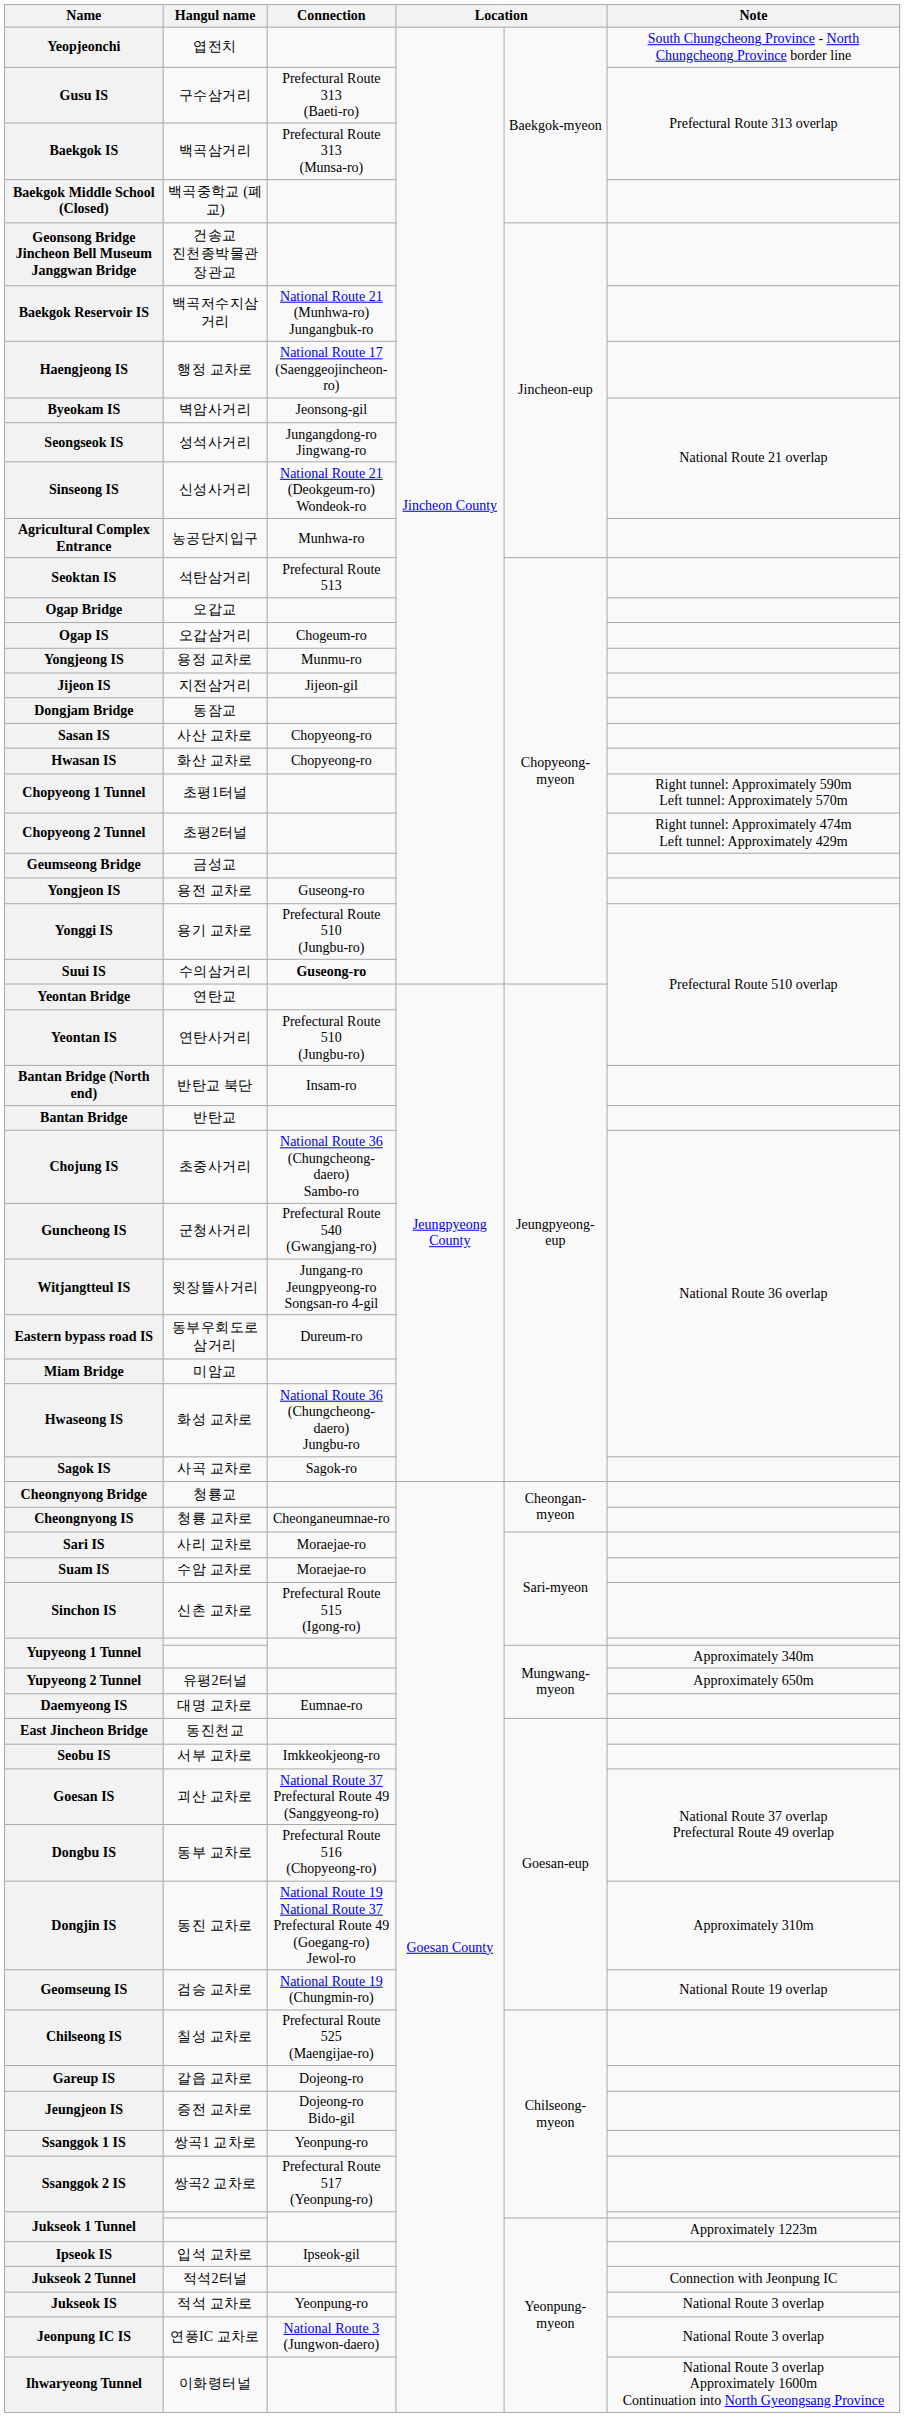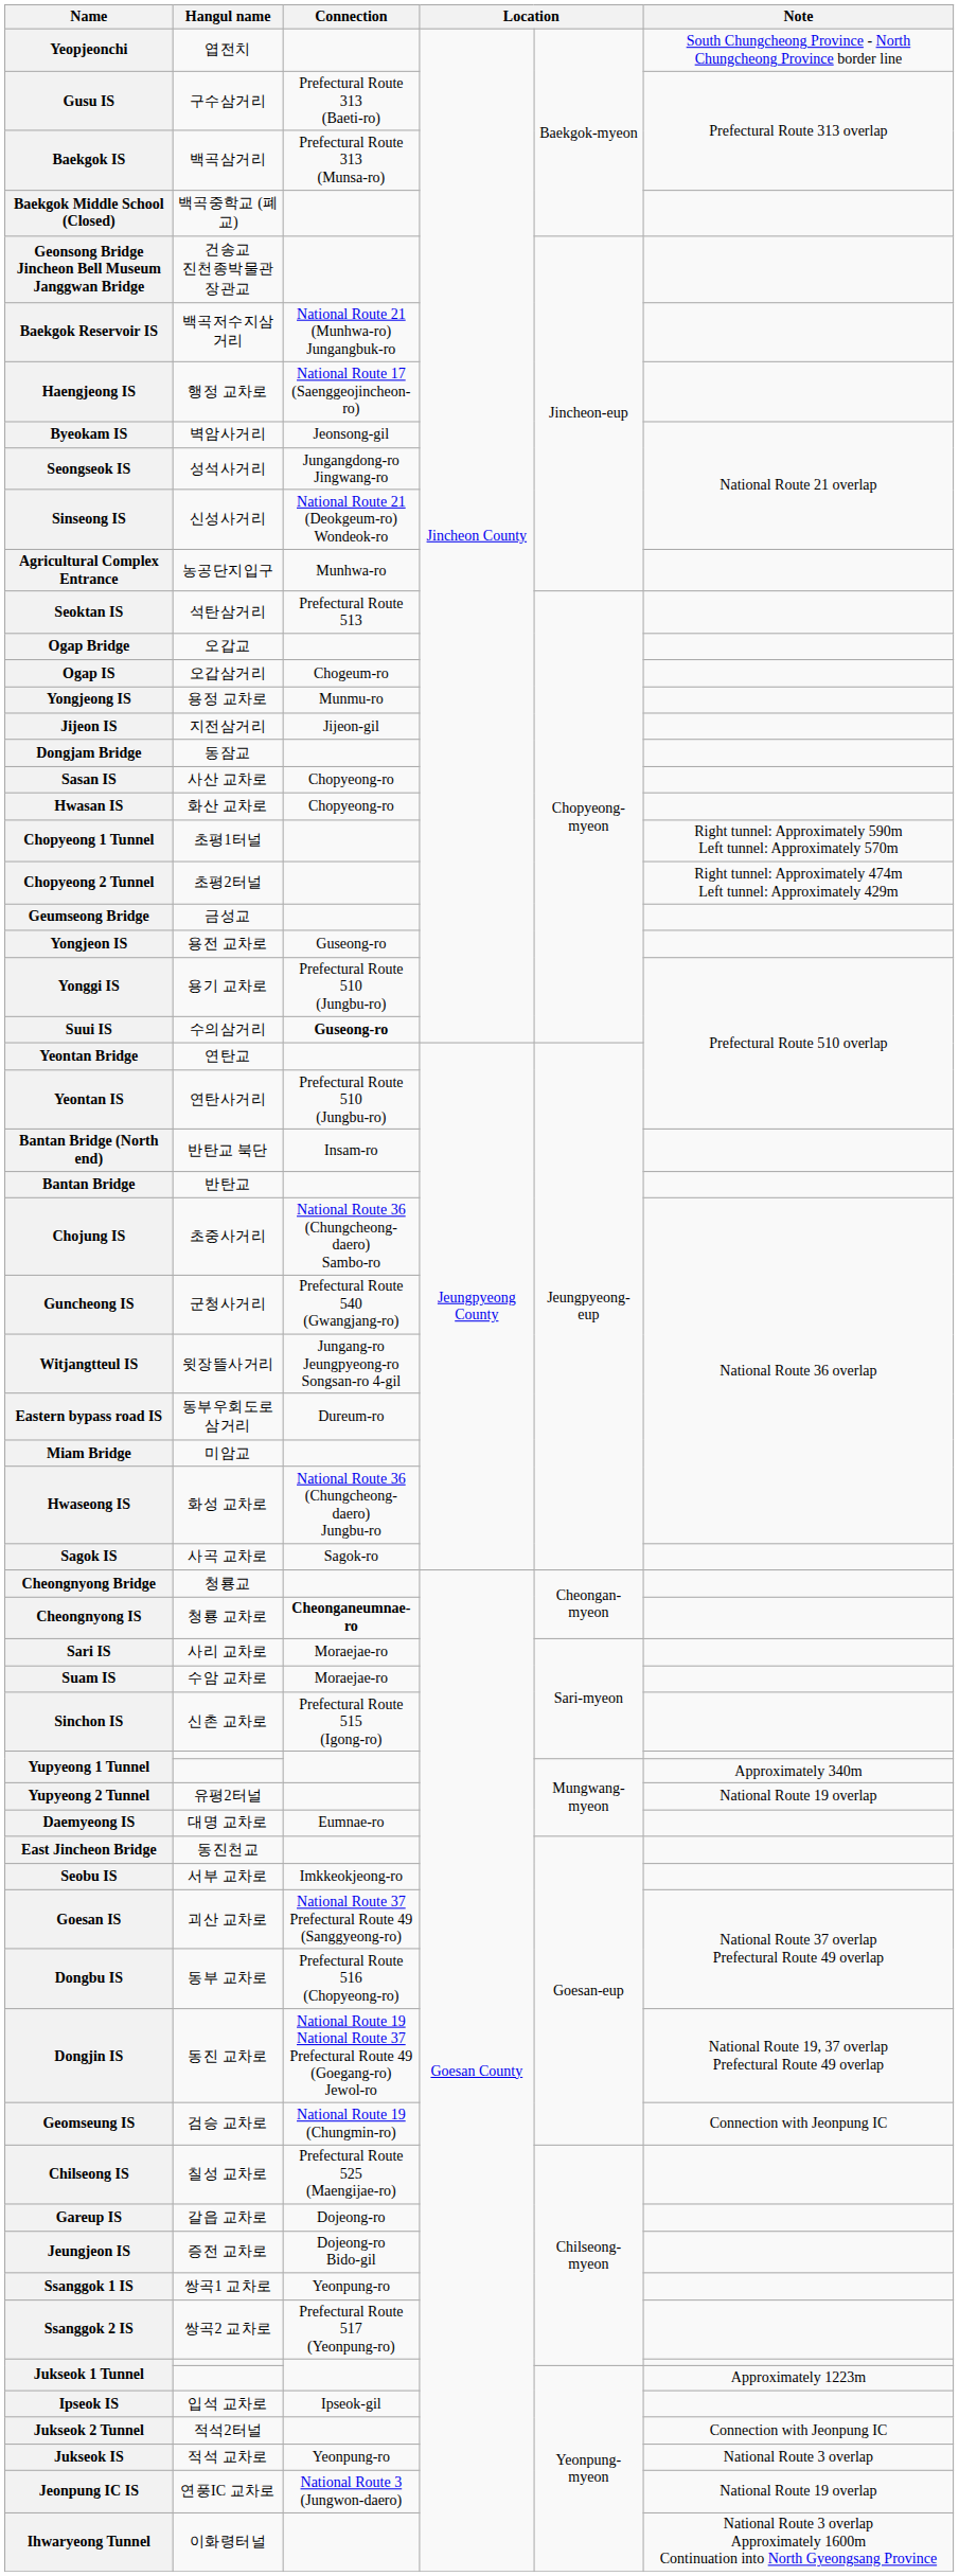Cheongnyong IS | Connection: normal -> bold
Yupyeong 2 Tunnel | Note: Approximately 650m -> National Route 19 overlap
Dongjin IS | Note: Approximately 310m -> National Route 19, 37 overlap Prefectural Route 49 overlap
Geomseung IS | Note: National Route 19 overlap -> Connection with Jeonpung IC
Jeonpung IC IS | Note: National Route 3 overlap -> National Route 19 overlap
